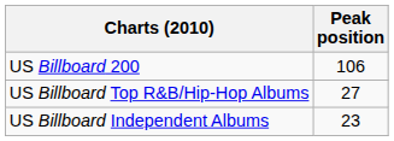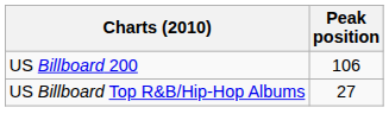- row: US Billboard Independent Albums | 23
